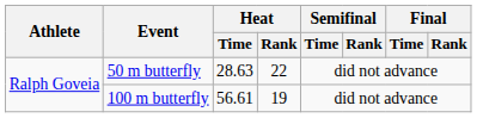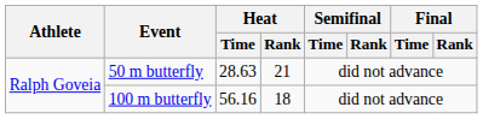50 m butterfly | Heat / Rank: 22 -> 21
100 m butterfly | Heat / Time: 56.61 -> 56.16
100 m butterfly | Heat / Rank: 19 -> 18
